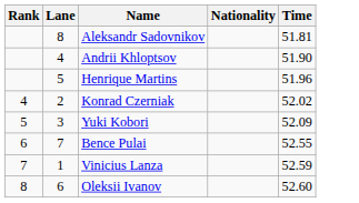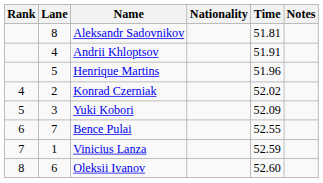+ column: Notes
Andrii Khloptsov | Time: 51.90 -> 51.91
